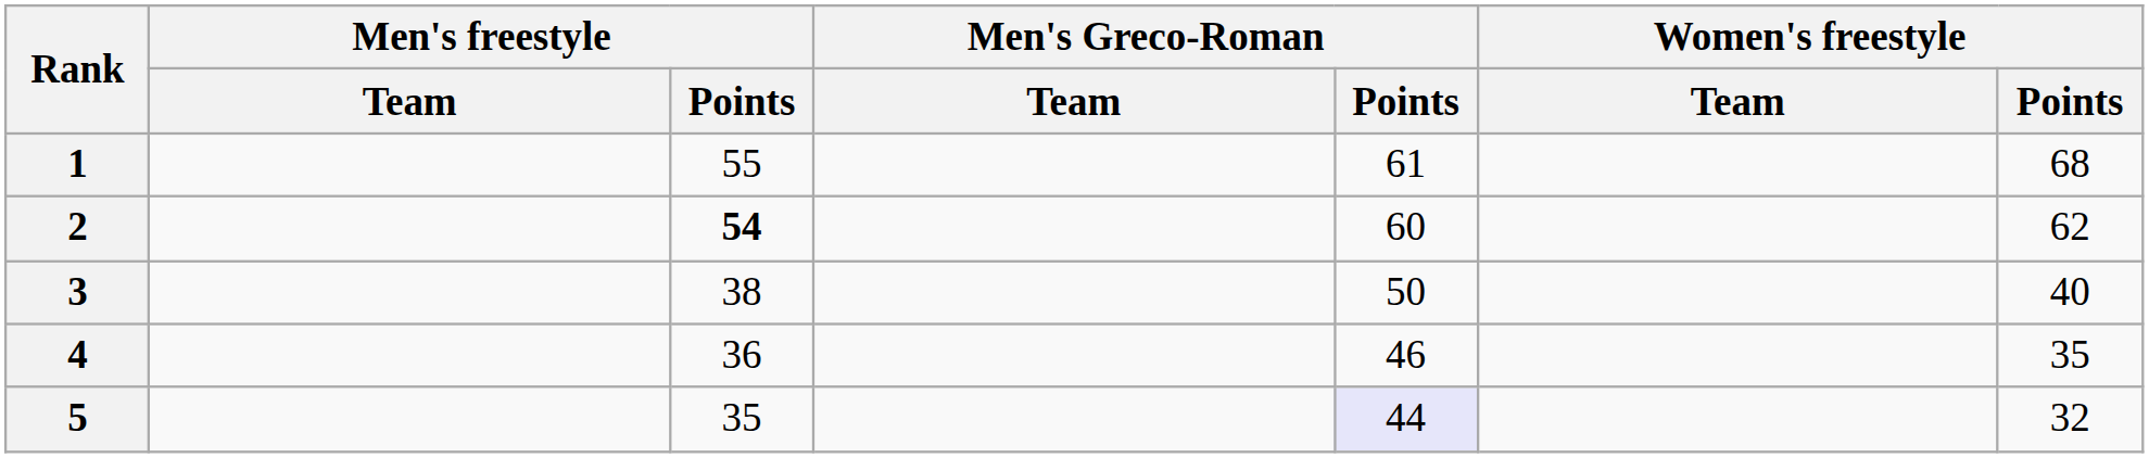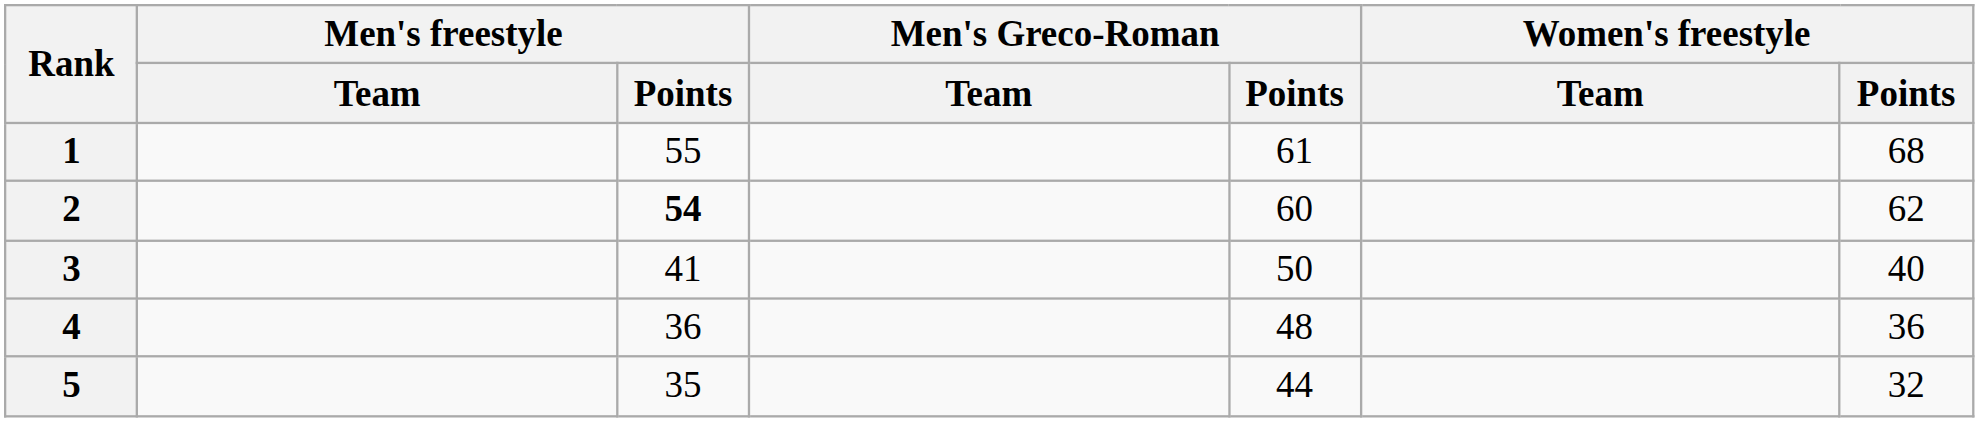3 | Men's freestyle / Points: 38 -> 41
4 | Men's Greco-Roman / Points: 46 -> 48
4 | Women's freestyle / Points: 35 -> 36
5 | Men's Greco-Roman / Points: lavender background -> no background
